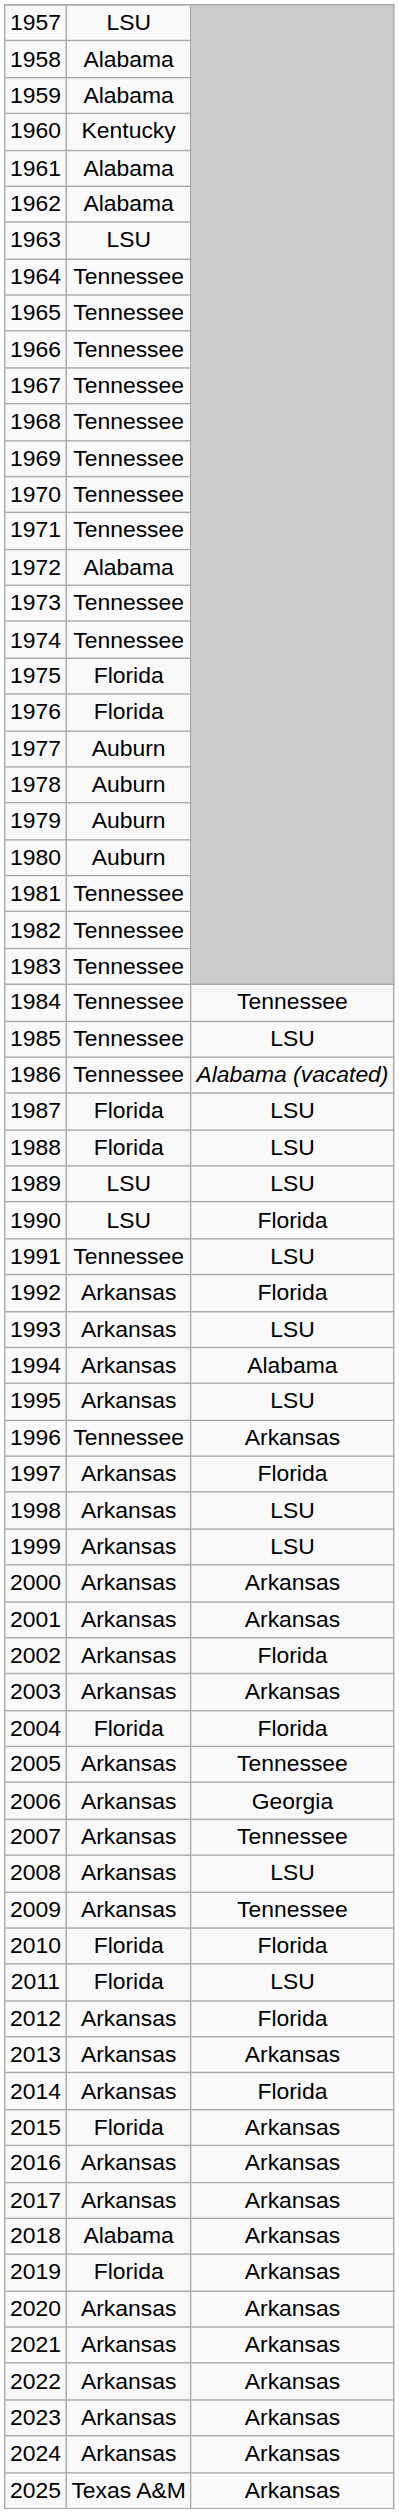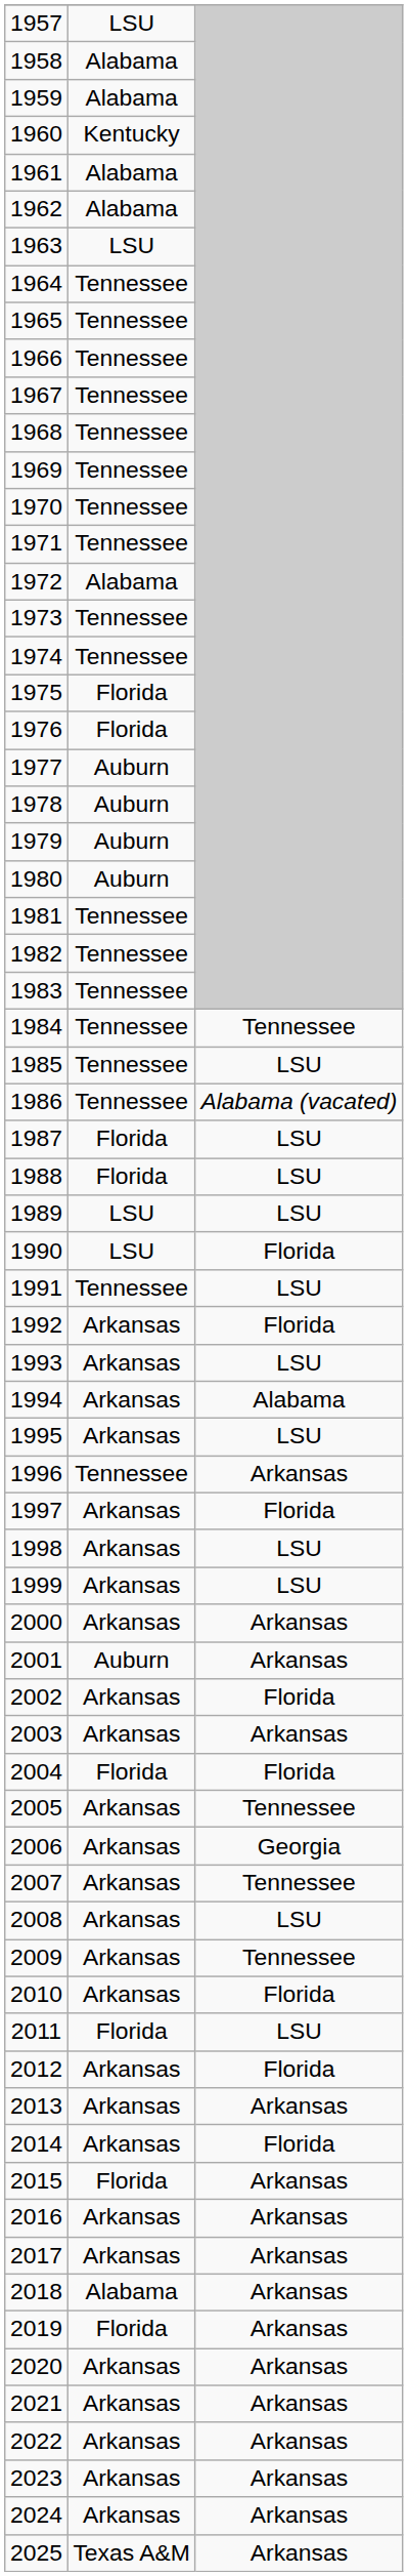2001 | column 2: Arkansas -> Auburn
2010 | column 2: Florida -> Arkansas
